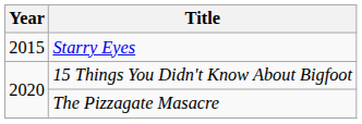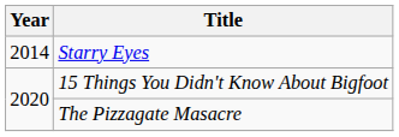Starry Eyes | Year: 2015 -> 2014
